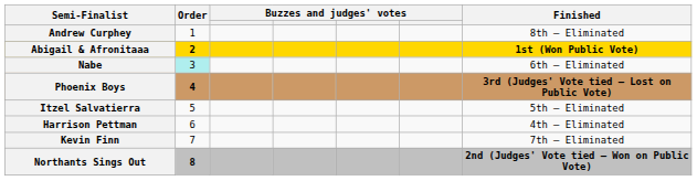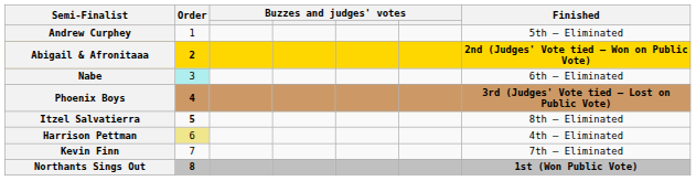Andrew Curphey | Finished: 8th – Eliminated -> 5th – Eliminated
Abigail & Afronitaaa | Finished: 1st (Won Public Vote) -> 2nd (Judges' Vote tied – Won on Public Vote)
Itzel Salvatierra | Order: normal -> bold
Itzel Salvatierra | Finished: 5th – Eliminated -> 8th – Eliminated
Harrison Pettman | Order: no background -> khaki background
Northants Sings Out | Finished: 2nd (Judges' Vote tied – Won on Public Vote) -> 1st (Won Public Vote)
